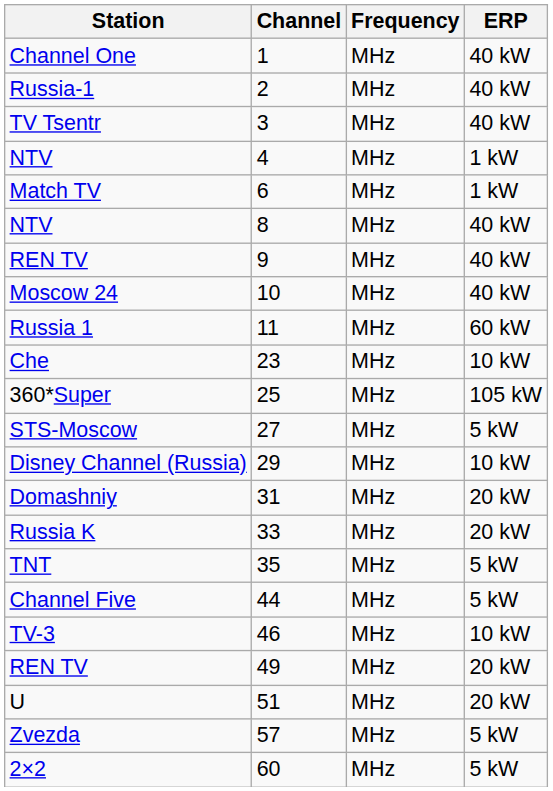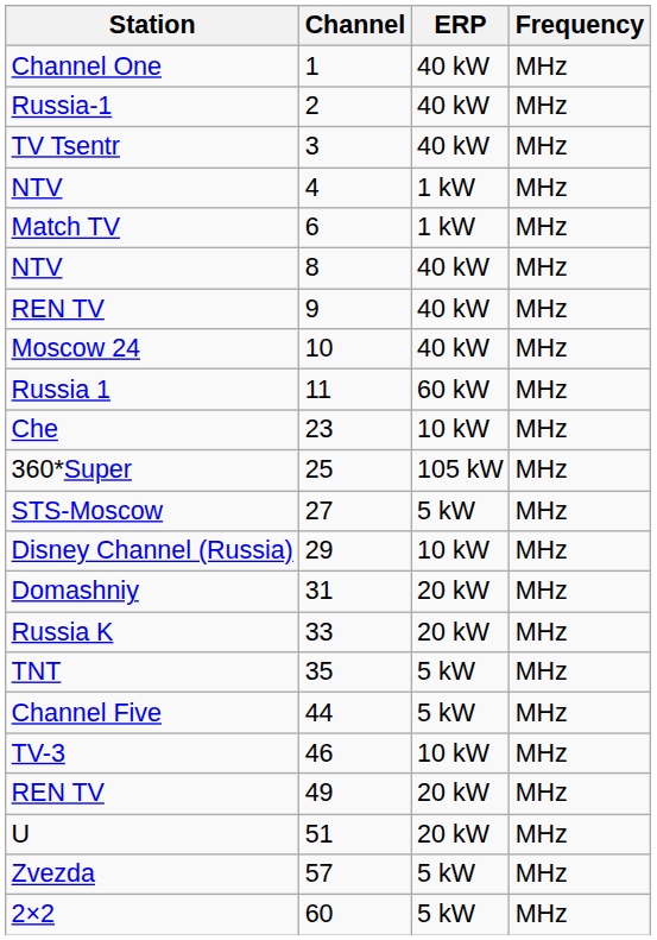columns swapped: Frequency <-> ERP
